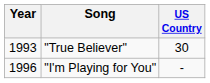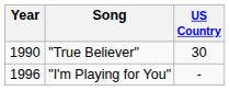"True Believer" | Year: 1993 -> 1990
